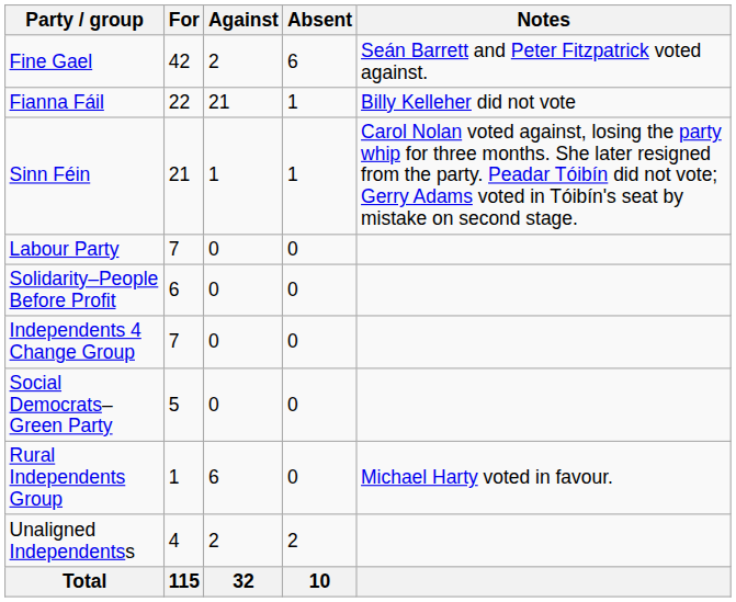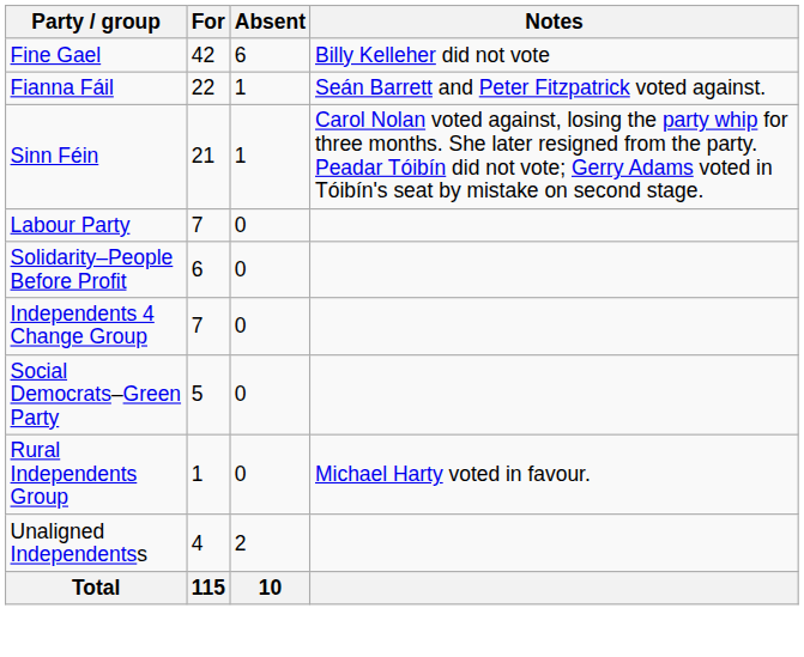- column: Against | 2 | 21 | 1 | 0 | 0 | 0 | 0 | 6 | 2 | 32
Fine Gael | Notes: Seán Barrett and Peter Fitzpatrick voted against. -> Billy Kelleher did not vote
Fianna Fáil | Notes: Billy Kelleher did not vote -> Seán Barrett and Peter Fitzpatrick voted against.
